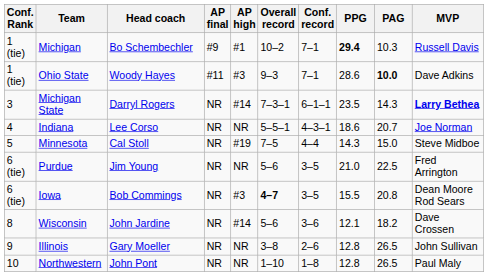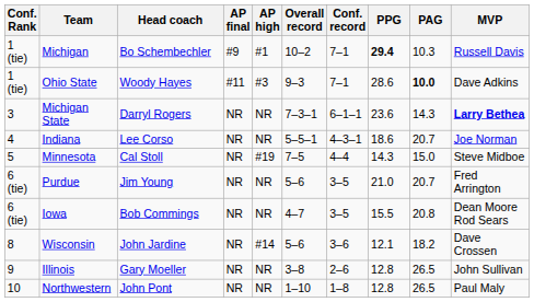Michigan State | AP high: #14 -> NR
Michigan State | PPG: 23.5 -> 23.6
Purdue | PAG: 22.5 -> 20.7
Iowa | AP high: #3 -> NR
Iowa | Overall record: bold -> normal
